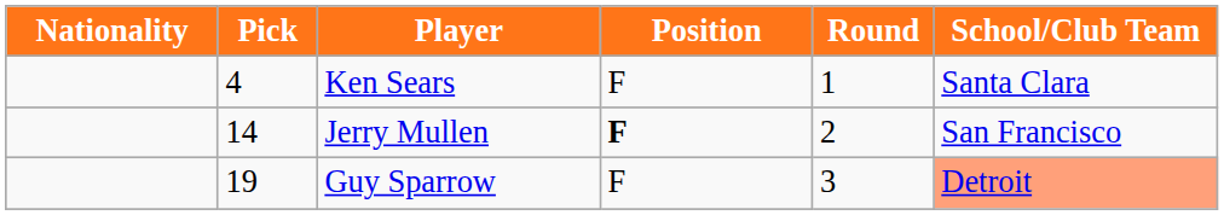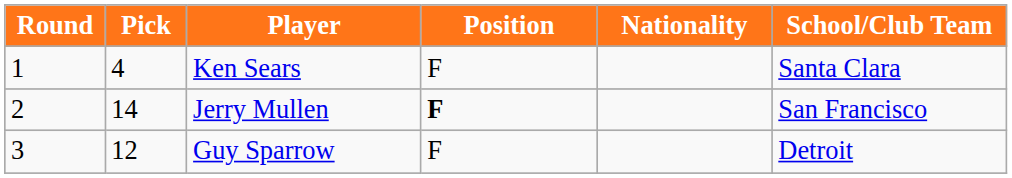columns swapped: Round <-> Nationality
Guy Sparrow | Pick: 19 -> 12
Guy Sparrow | School/Club Team: lightsalmon background -> no background
